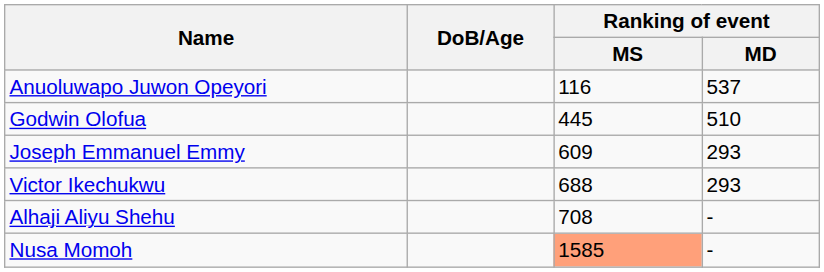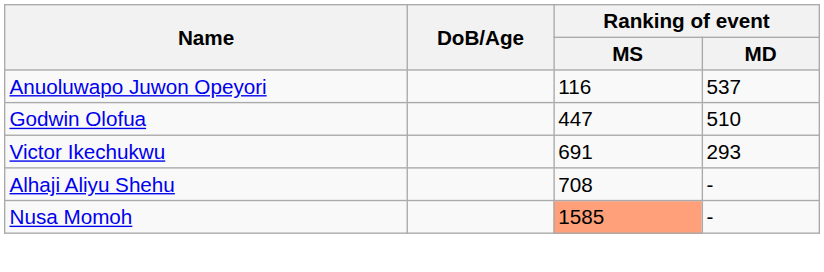Godwin Olofua | Ranking of event / MS: 445 -> 447
- row: Joseph Emmanuel Emmy | 609 | 293
Victor Ikechukwu | Ranking of event / MS: 688 -> 691
